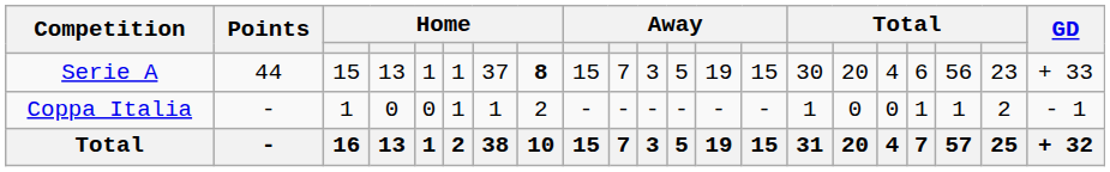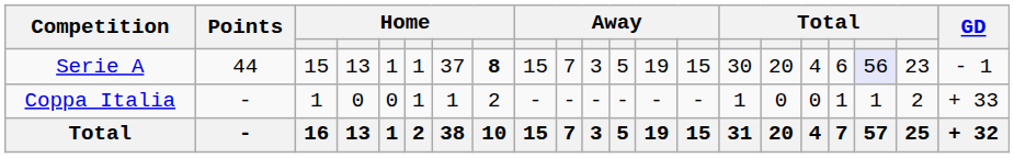Serie A | column 19: no background -> lavender background
Serie A | GD: + 33 -> - 1
Coppa Italia | GD: - 1 -> + 33
